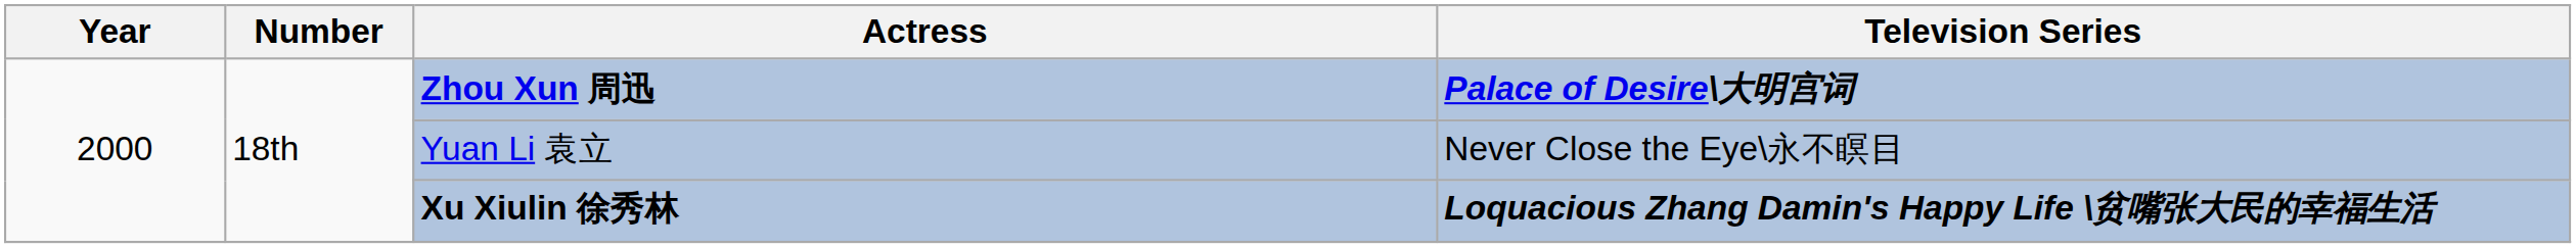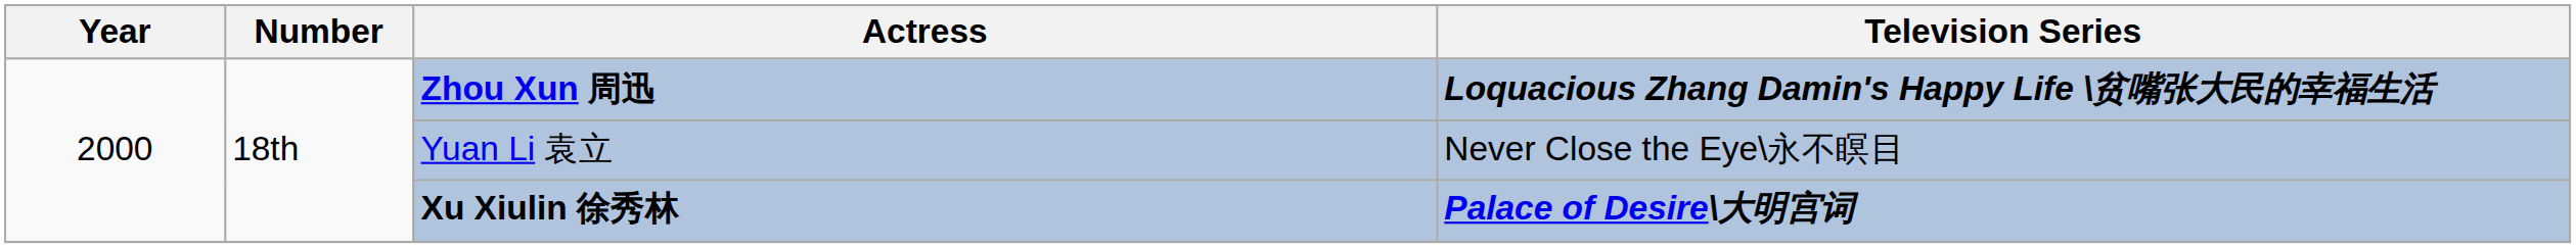Zhou Xun 周迅 | Television Series: Palace of Desire\大明宫词 -> Loquacious Zhang Damin's Happy Life \贫嘴张大民的幸福生活
Xu Xiulin 徐秀林 | Television Series: Loquacious Zhang Damin's Happy Life \贫嘴张大民的幸福生活 -> Palace of Desire\大明宫词
